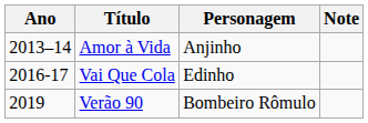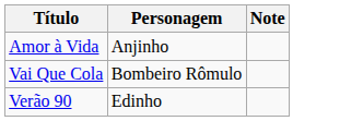- column: Ano | 2013–14 | 2016-17 | 2019
Vai Que Cola | Personagem: Edinho -> Bombeiro Rômulo
Verão 90 | Personagem: Bombeiro Rômulo -> Edinho
